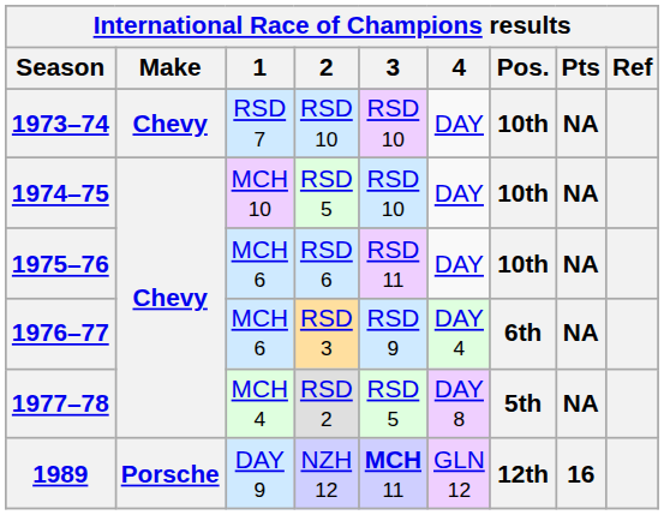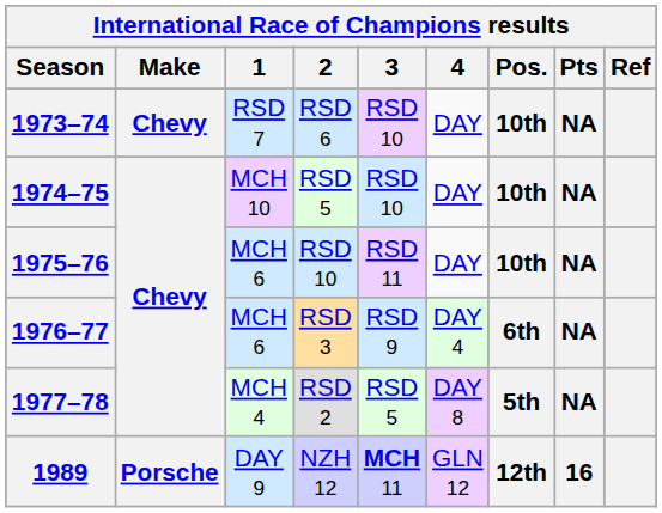1973–74 | 2: RSD 10 -> RSD 6
1975–76 | 2: RSD 6 -> RSD 10
